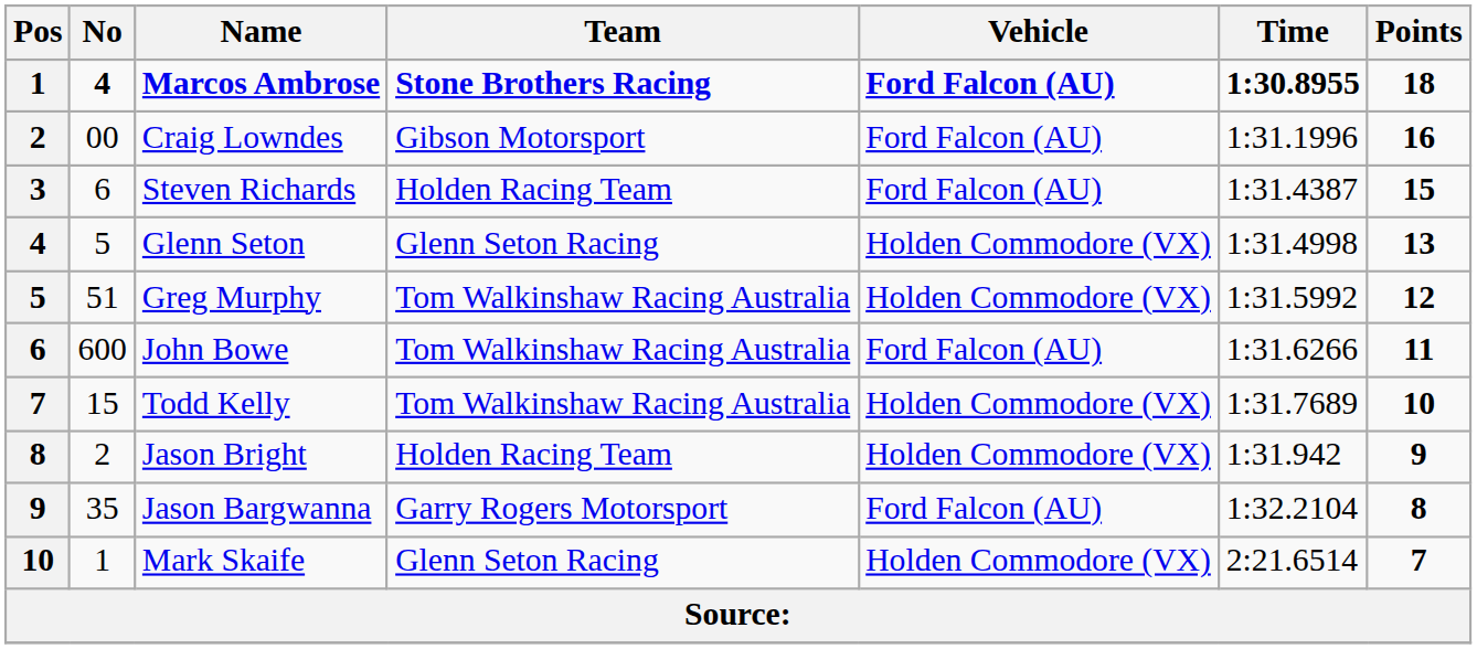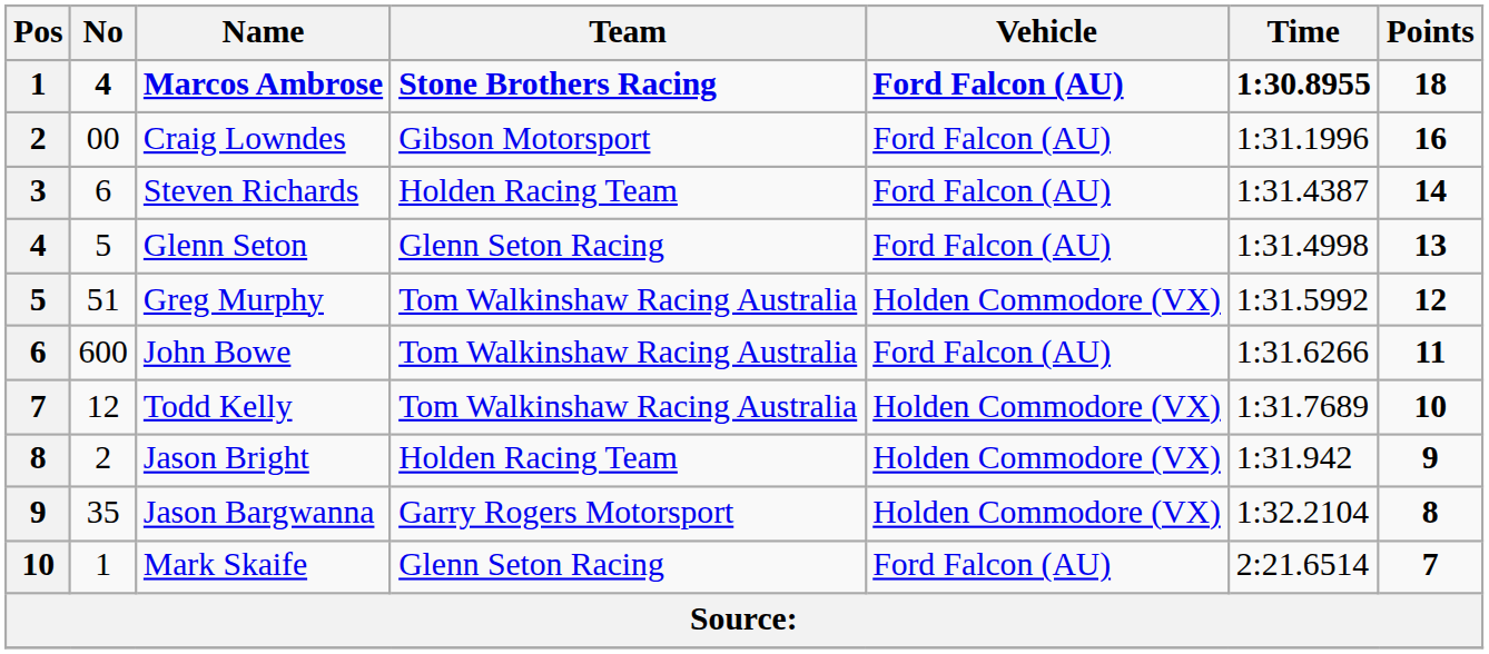Steven Richards | Points: 15 -> 14
Glenn Seton | Vehicle: Holden Commodore (VX) -> Ford Falcon (AU)
Todd Kelly | No: 15 -> 12
Jason Bargwanna | Vehicle: Ford Falcon (AU) -> Holden Commodore (VX)
Mark Skaife | Vehicle: Holden Commodore (VX) -> Ford Falcon (AU)
